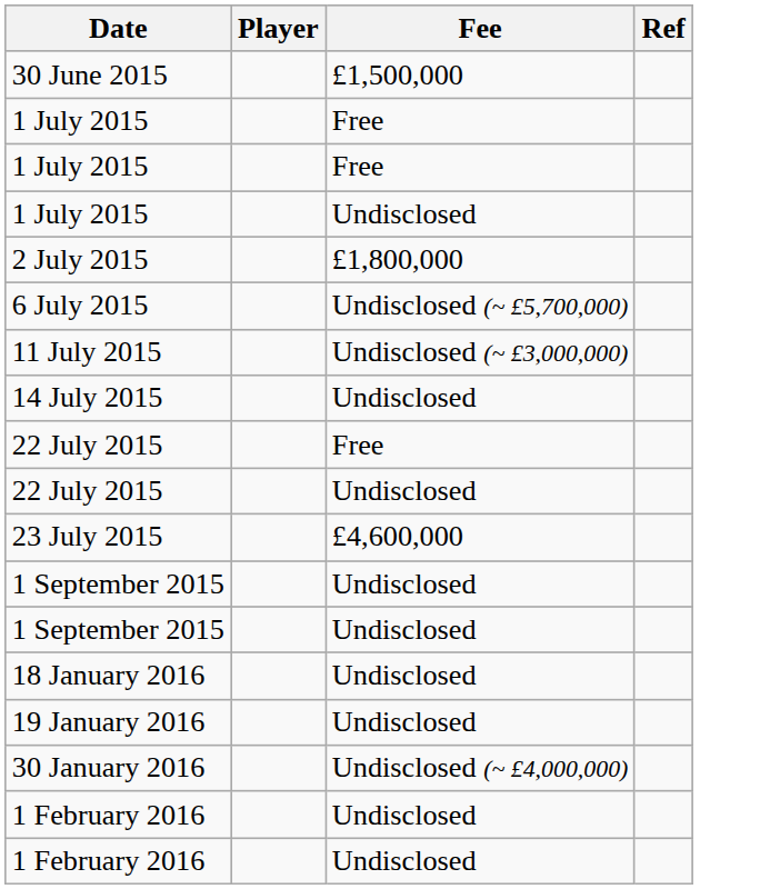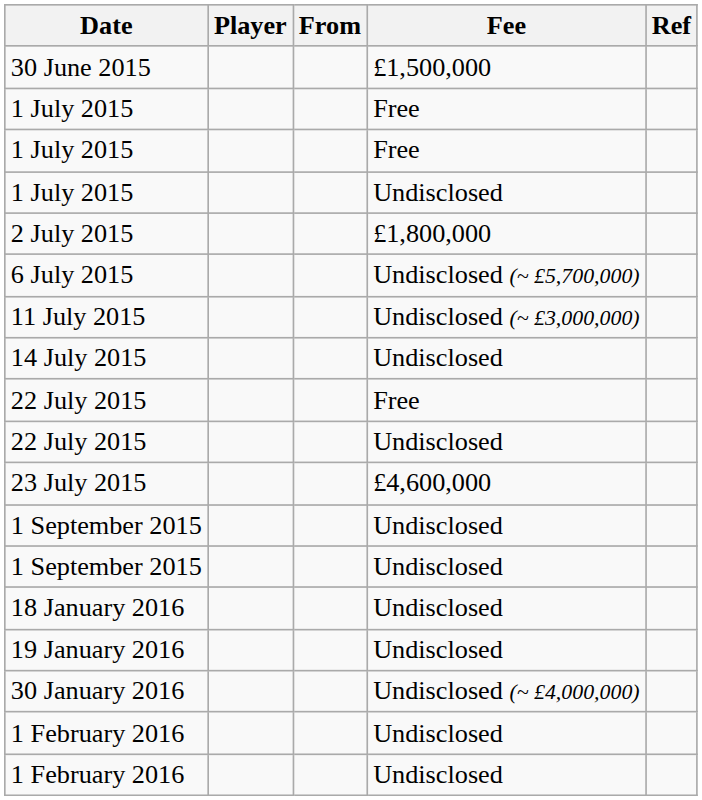+ column: From
